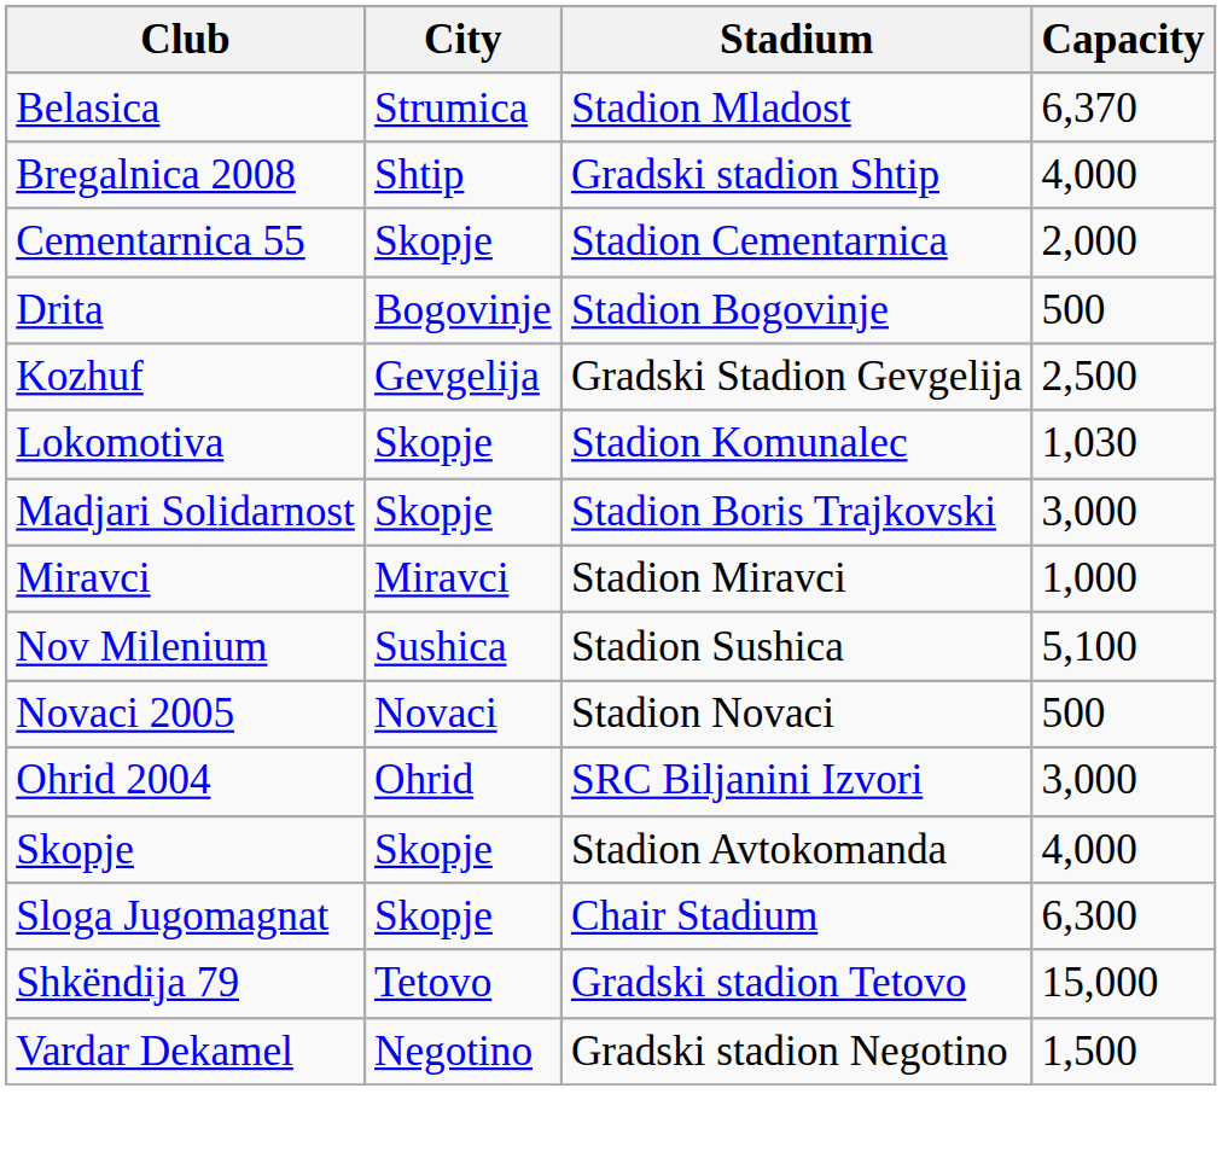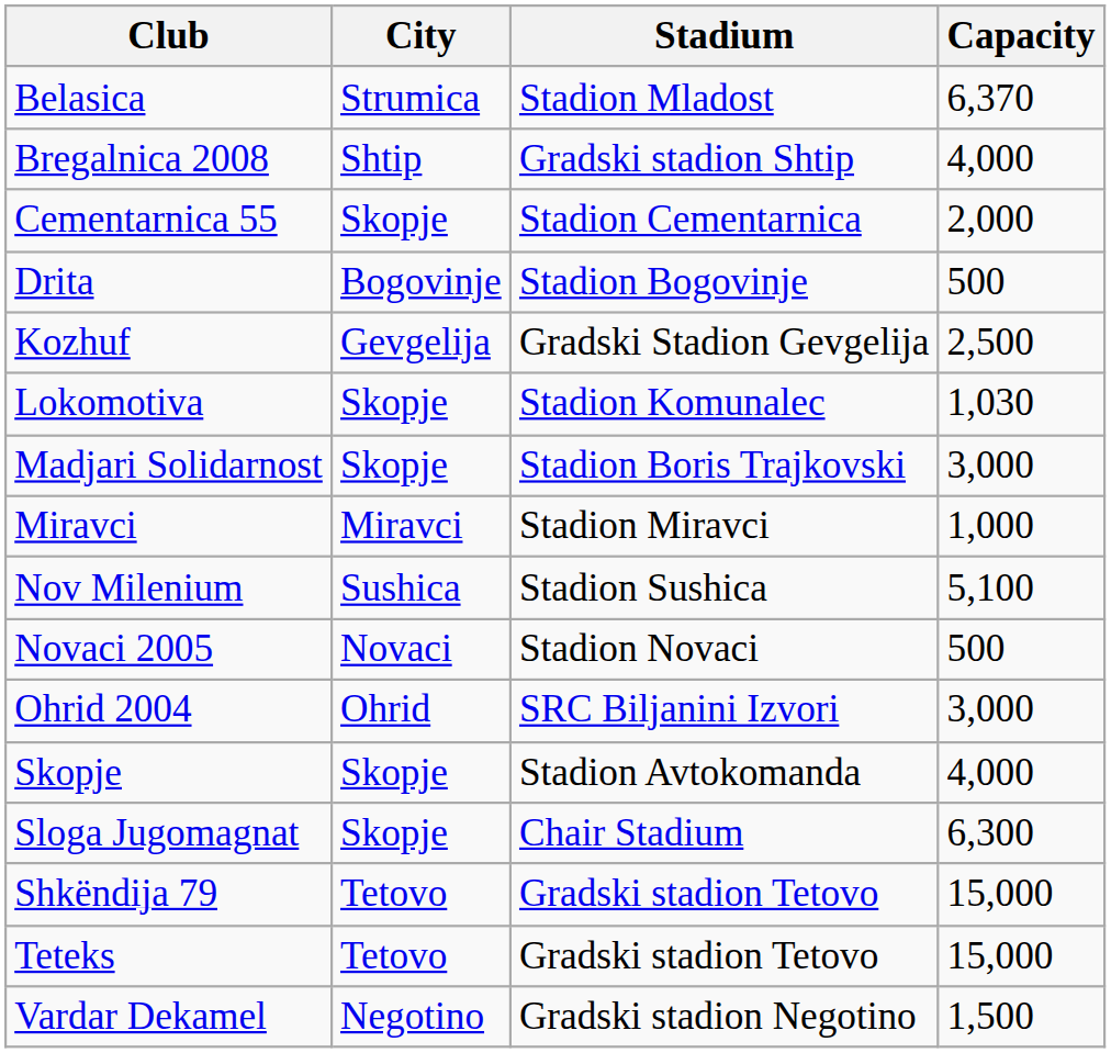+ row: Teteks | Tetovo | Gradski stadion Tetovo | 15,000
